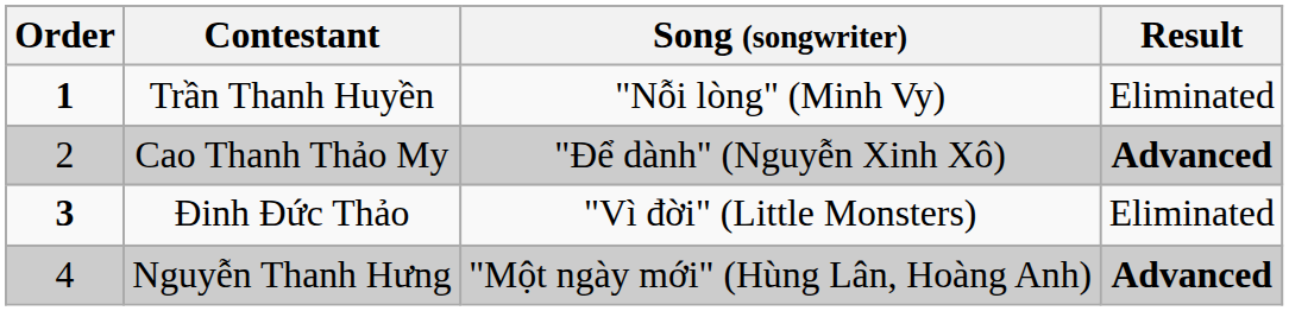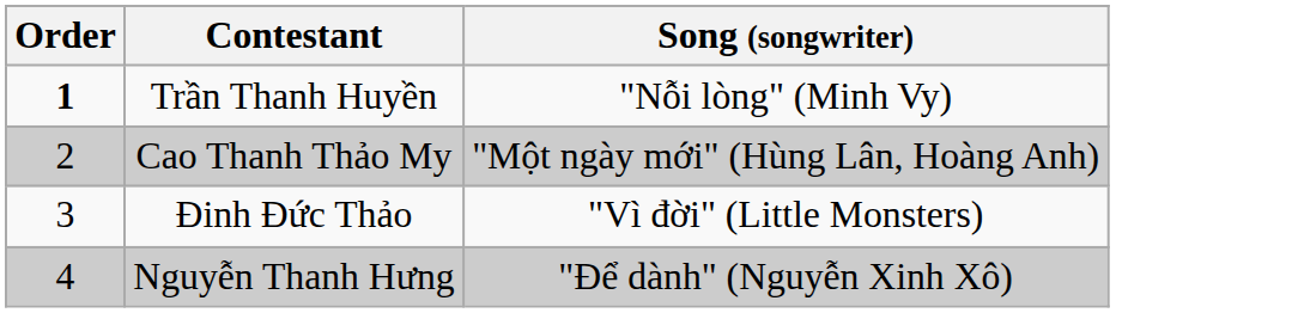- column: Result | Eliminated | Advanced | Eliminated | Advanced
Cao Thanh Thảo My | Song (songwriter): "Để dành" (Nguyễn Xinh Xô) -> "Một ngày mới" (Hùng Lân, Hoàng Anh)
Đinh Đức Thảo | Order: bold -> normal
Nguyễn Thanh Hưng | Song (songwriter): "Một ngày mới" (Hùng Lân, Hoàng Anh) -> "Để dành" (Nguyễn Xinh Xô)
